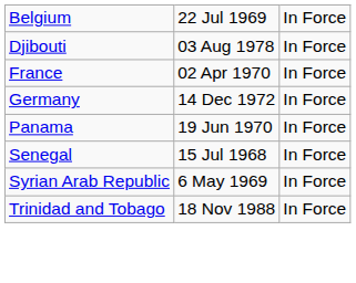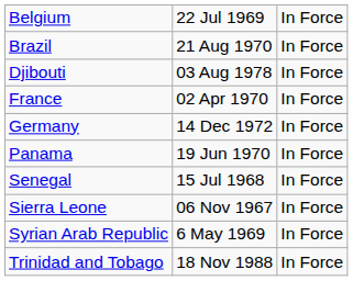+ row: Brazil | 21 Aug 1970 | In Force
+ row: Sierra Leone | 06 Nov 1967 | In Force
